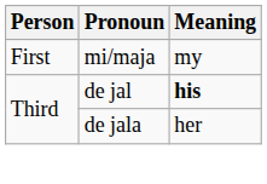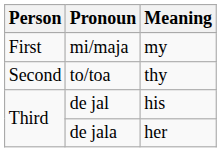+ row: Second | to/toa | thy
de jal | Meaning: bold -> normal
